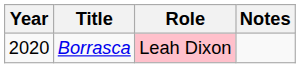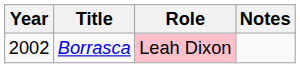Borrasca | Year: 2020 -> 2002
